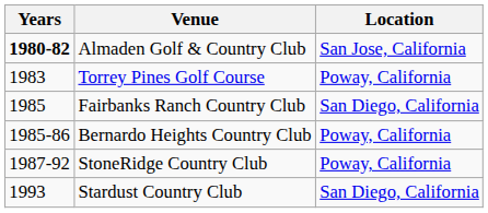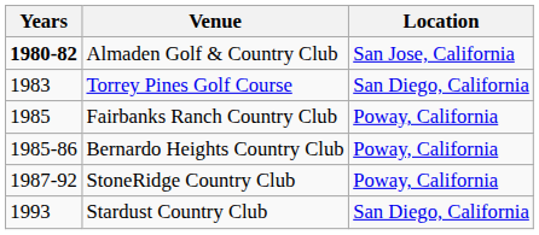Torrey Pines Golf Course | Location: Poway, California -> San Diego, California
Fairbanks Ranch Country Club | Location: San Diego, California -> Poway, California
